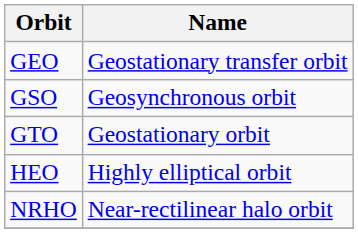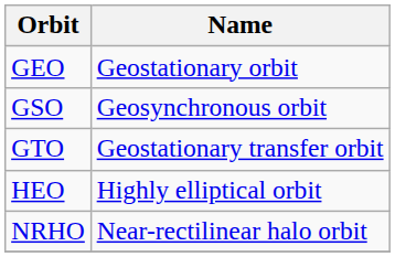GEO | Name: Geostationary transfer orbit -> Geostationary orbit
GTO | Name: Geostationary orbit -> Geostationary transfer orbit
